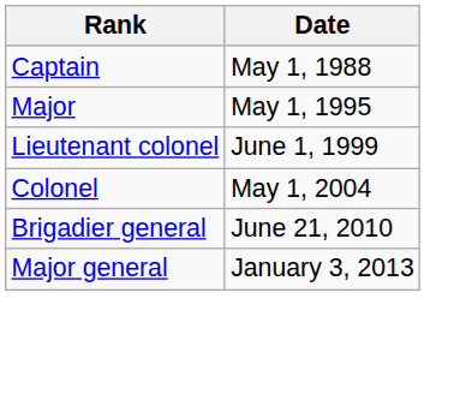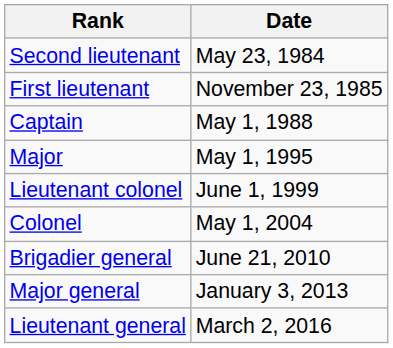+ row: Second lieutenant | May 23, 1984
+ row: First lieutenant | November 23, 1985
+ row: Lieutenant general | March 2, 2016
